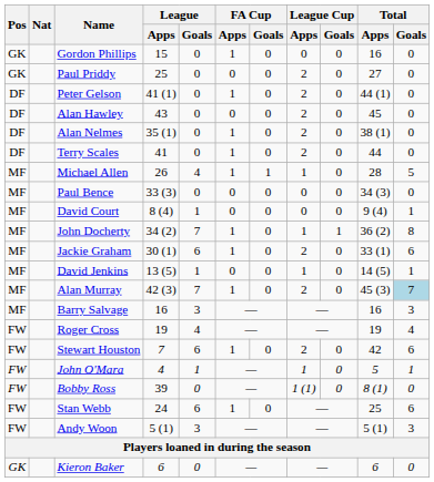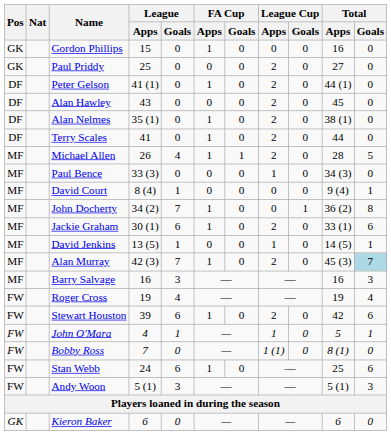Michael Allen | League Cup / Apps: 1 -> 2
Paul Bence | League Cup / Apps: 0 -> 1
John Docherty | League Cup / Apps: 1 -> 0
Stewart Houston | League / Apps: 7 -> 39
Bobby Ross | League / Apps: 39 -> 7
